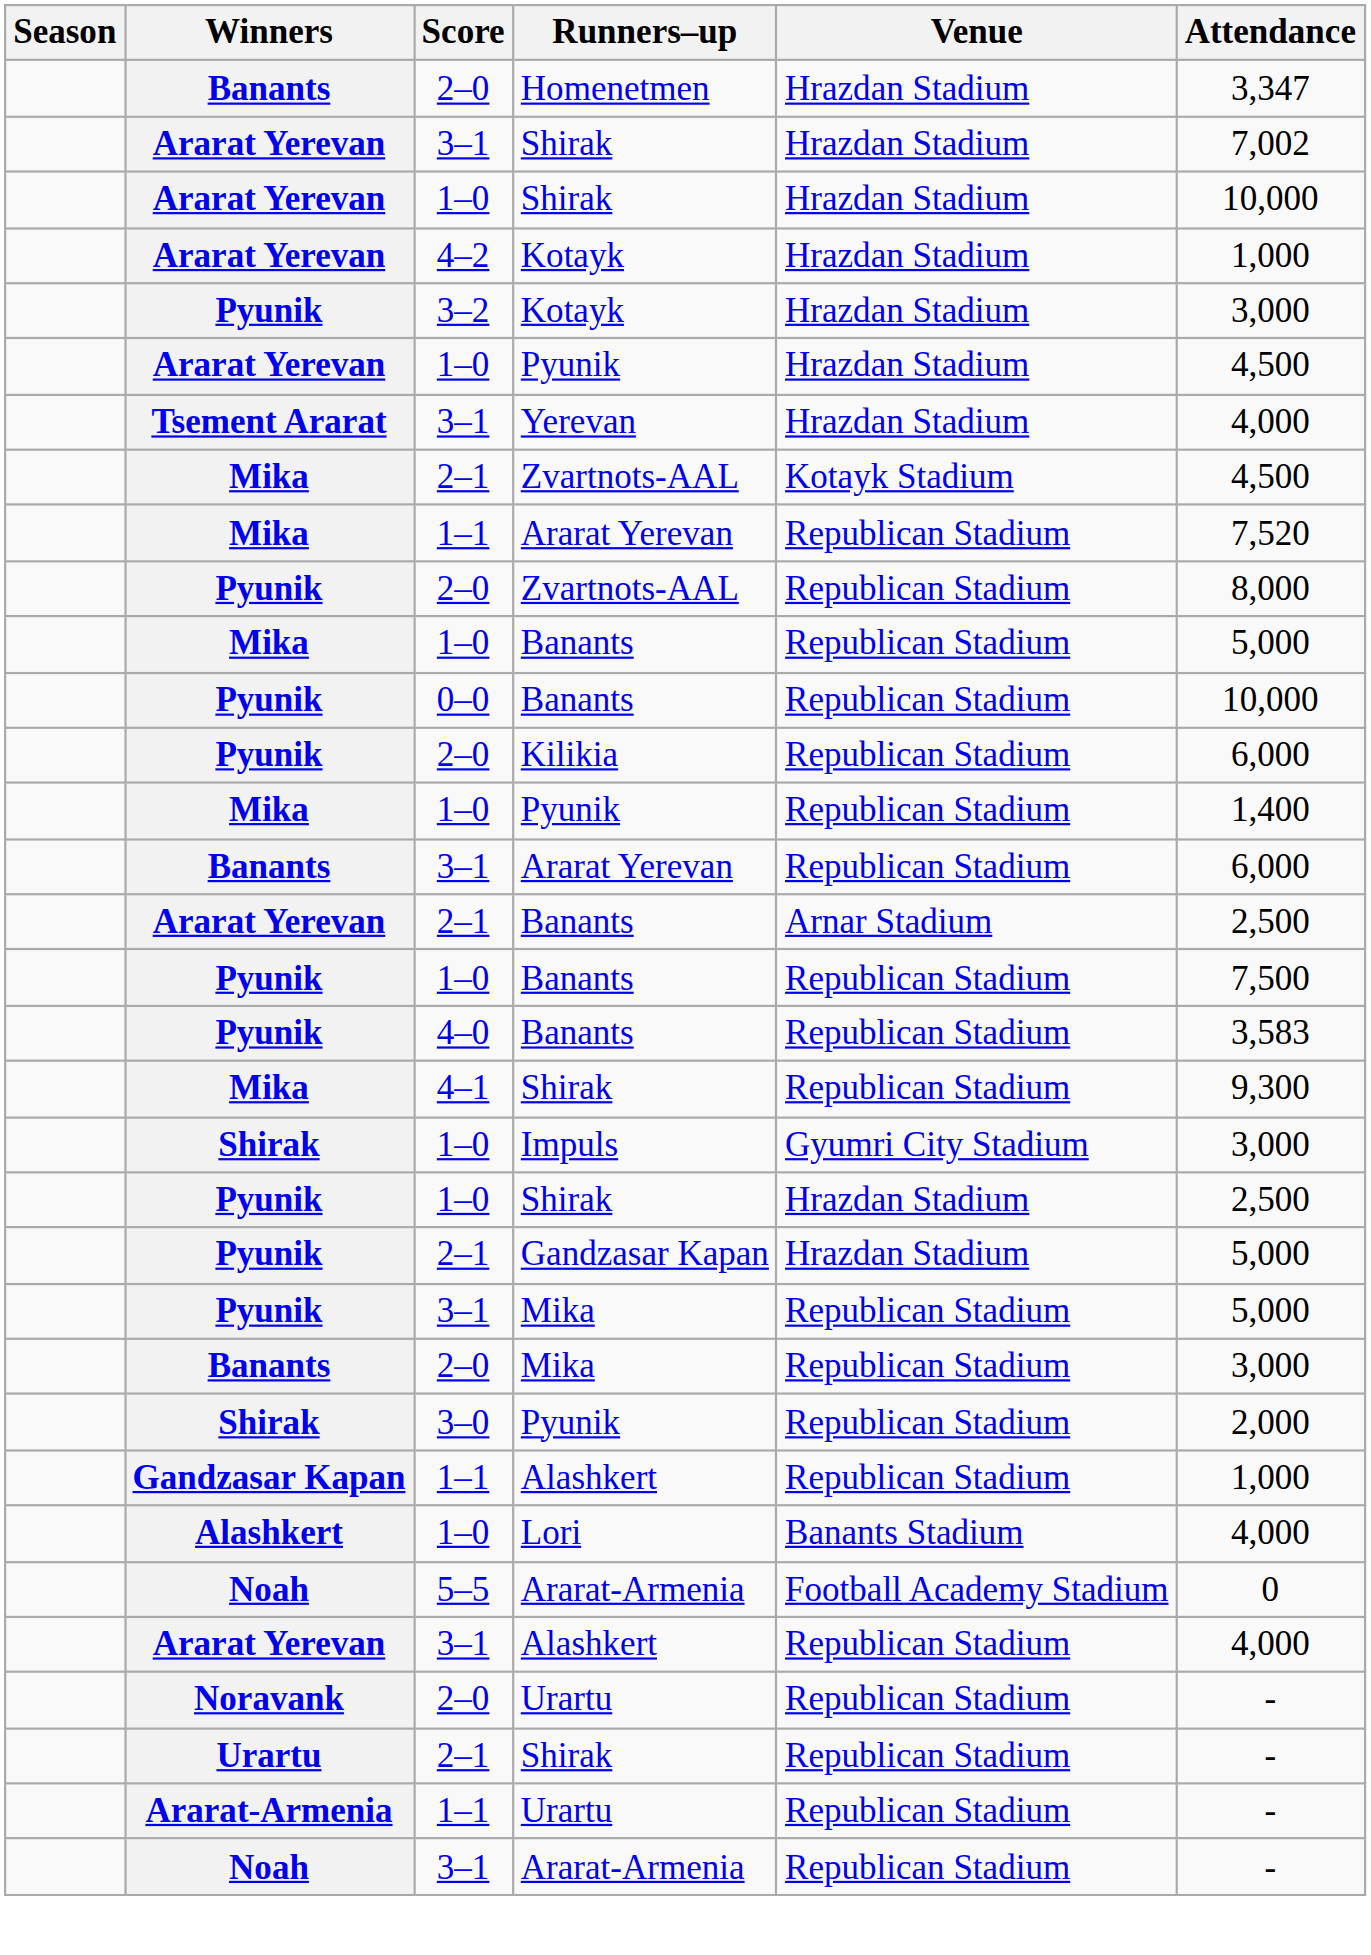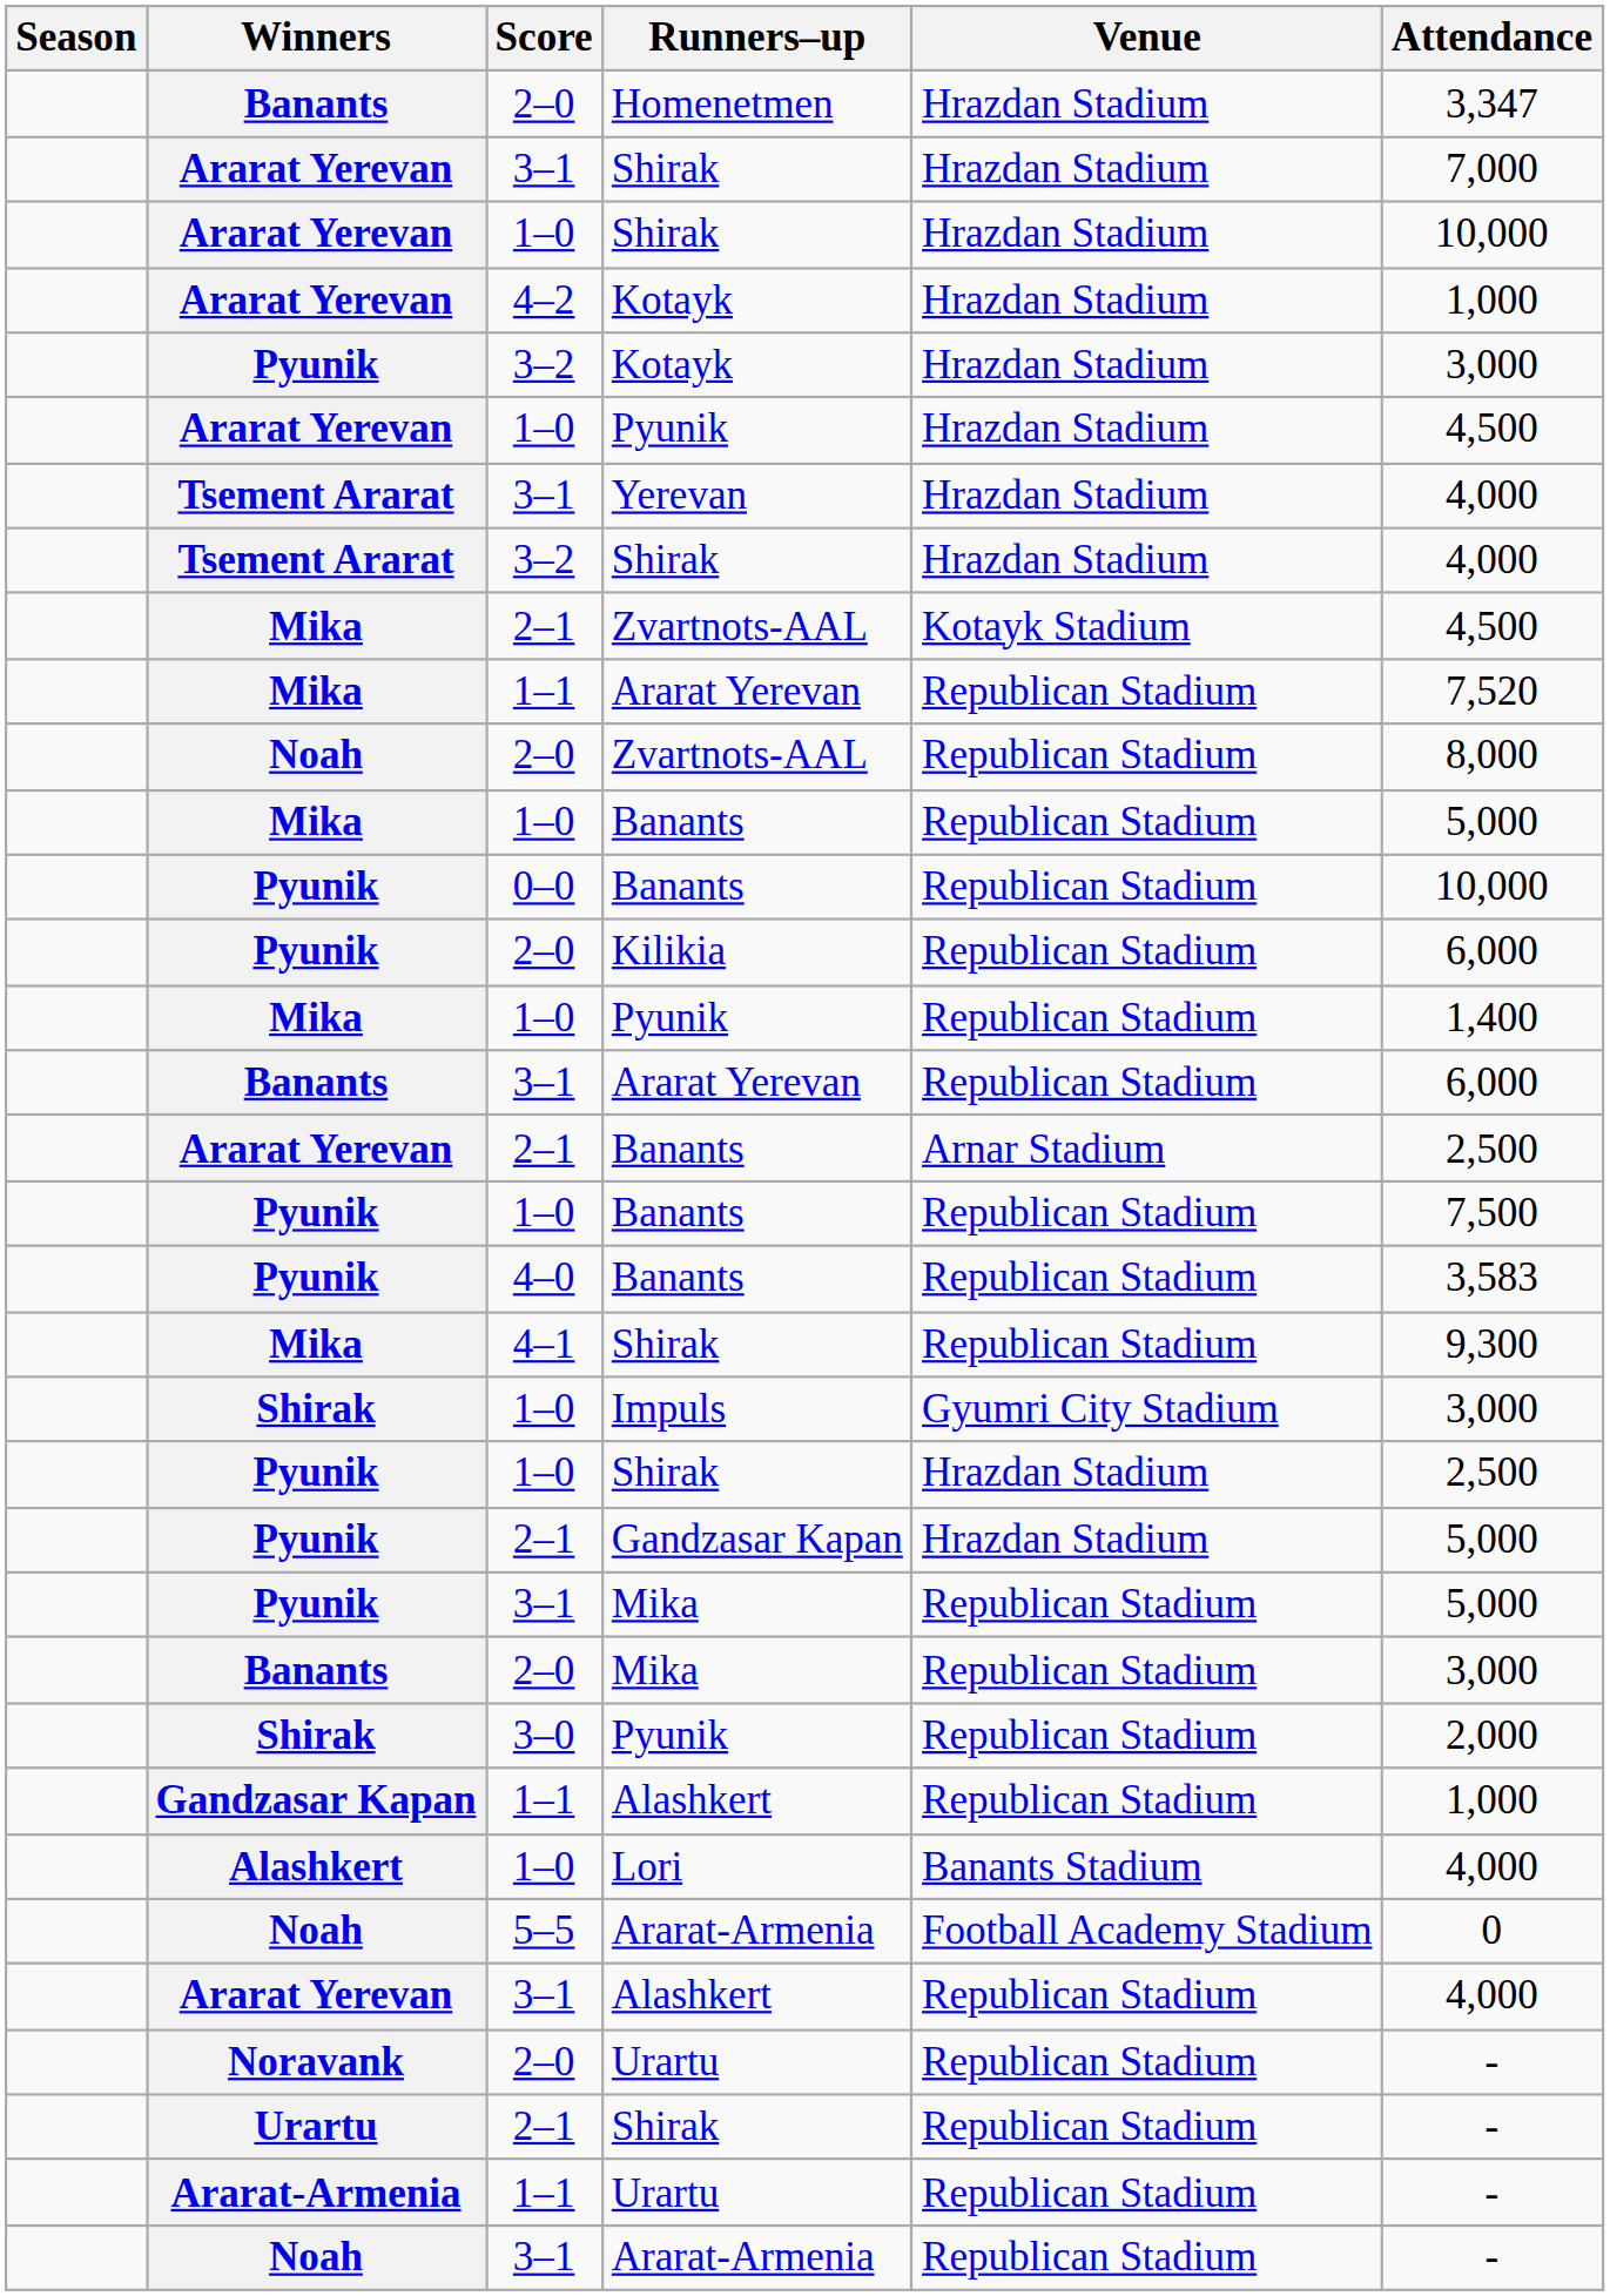3–1 / Shirak | Attendance: 7,002 -> 7,000
+ row: Tsement Ararat | 3–2 | Shirak | Hrazdan Stadium | 4,000
2–0 / Zvartnots-AAL | Winners: Pyunik -> Noah
